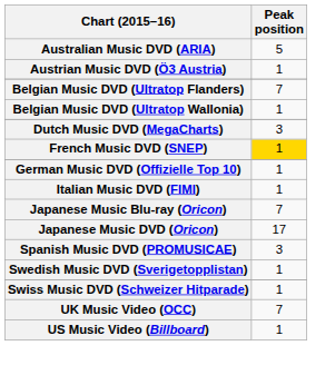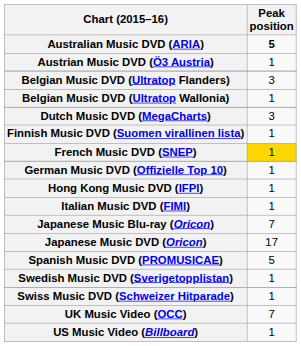Australian Music DVD (ARIA) | Peak position: normal -> bold
Belgian Music DVD (Ultratop Flanders) | Peak position: 7 -> 3
+ row: Finnish Music DVD (Suomen virallinen lista) | 1
+ row: Hong Kong Music DVD (IFPI) | 1
Spanish Music DVD (PROMUSICAE) | Peak position: 3 -> 5
